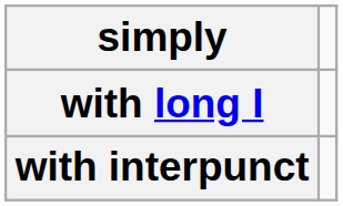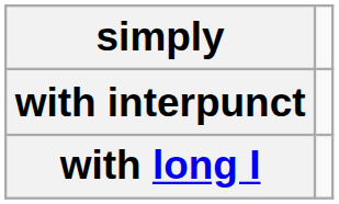rows swapped: with long I <-> with interpunct
